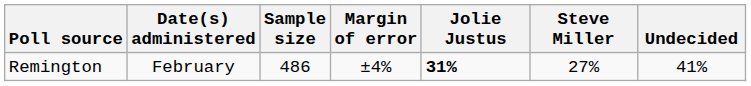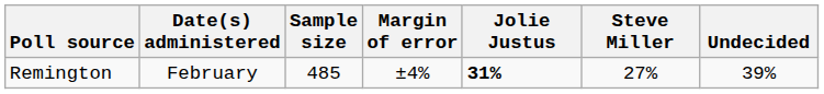Remington | Sample size: 486 -> 485
Remington | Undecided: 41% -> 39%
